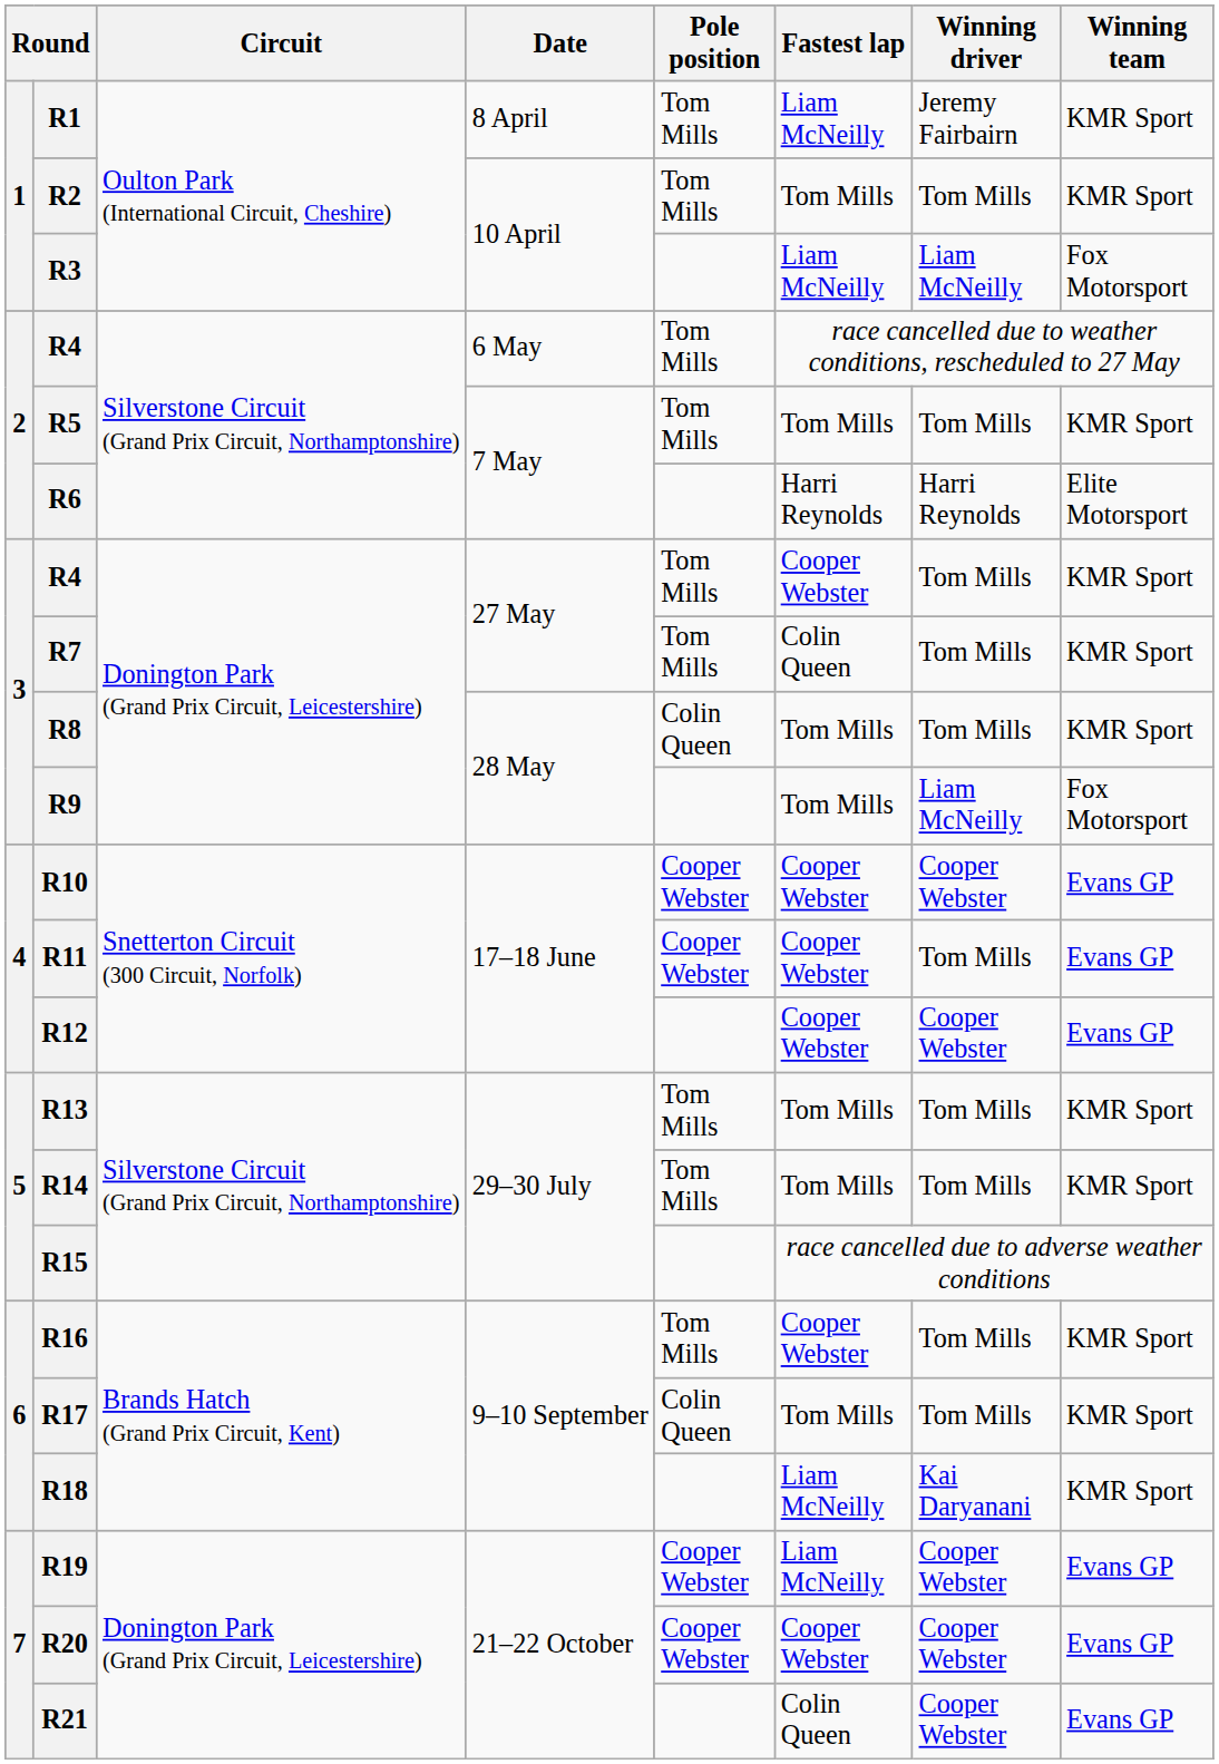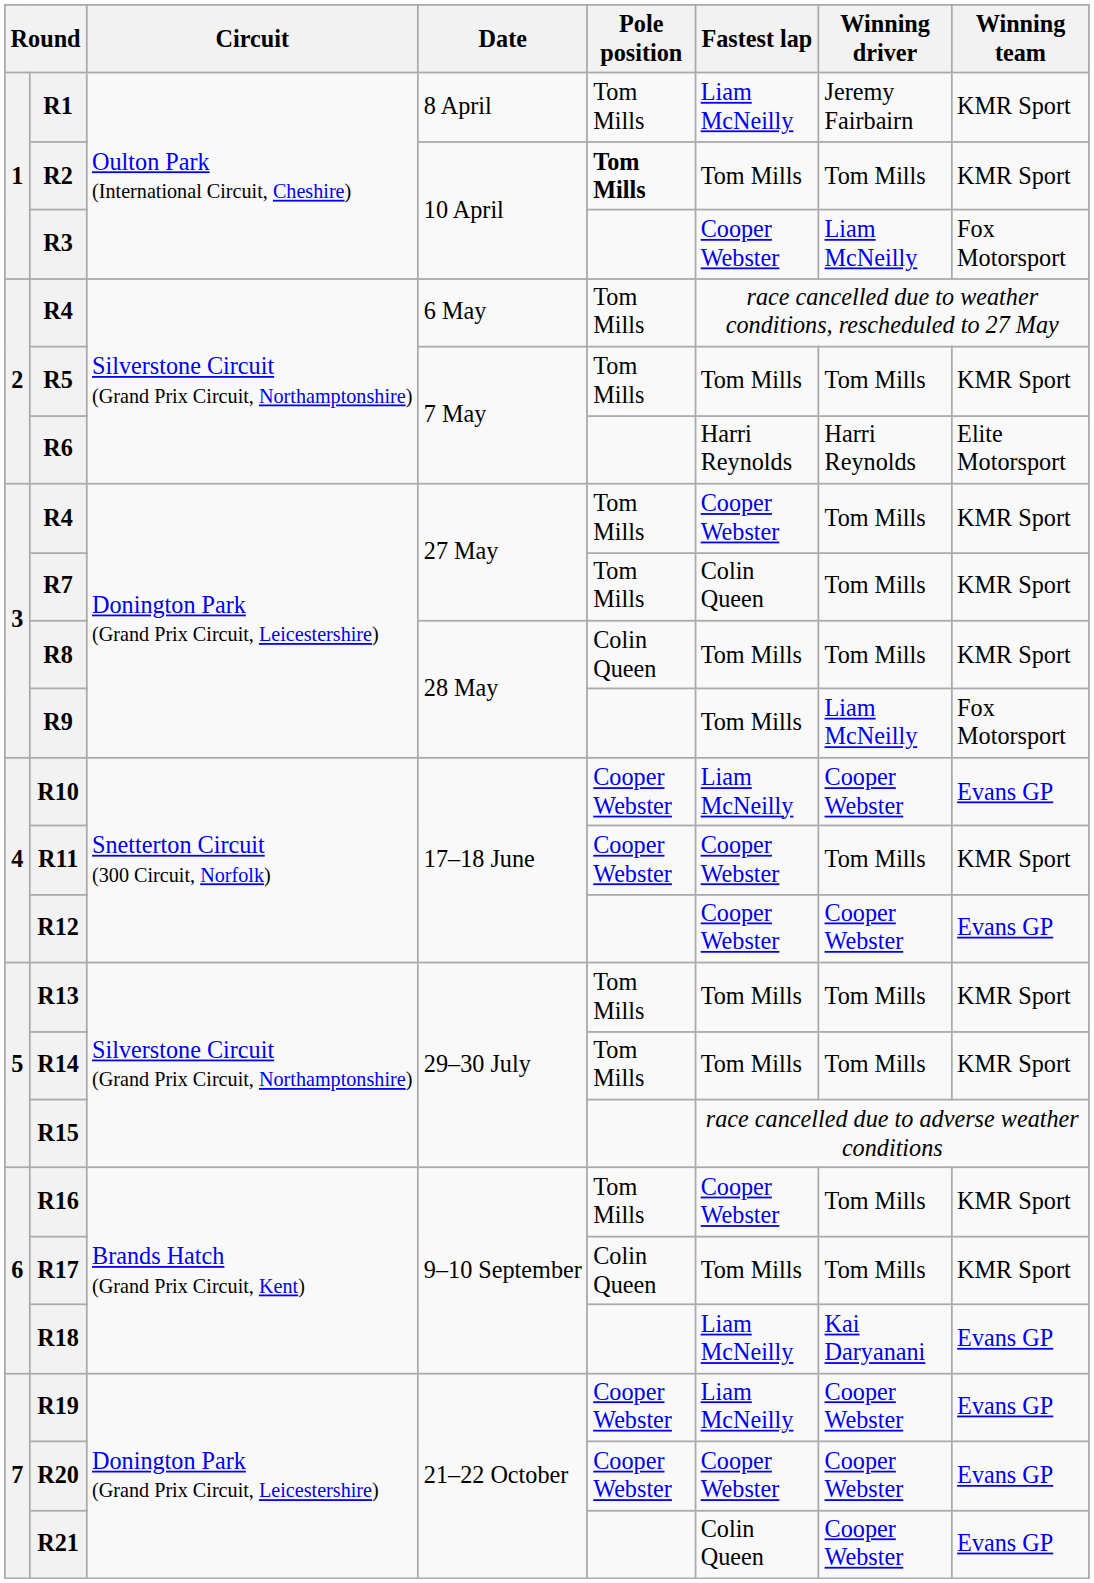R2 | Pole position: normal -> bold
R3 | Fastest lap: Liam McNeilly -> Cooper Webster
R10 | Fastest lap: Cooper Webster -> Liam McNeilly
R11 | Winning team: Evans GP -> KMR Sport
R18 | Winning team: KMR Sport -> Evans GP
